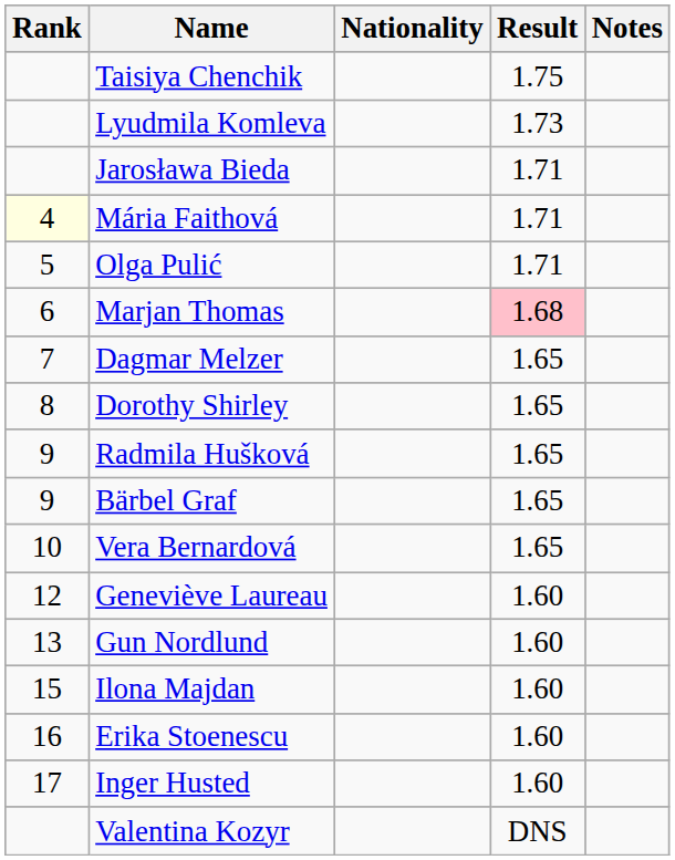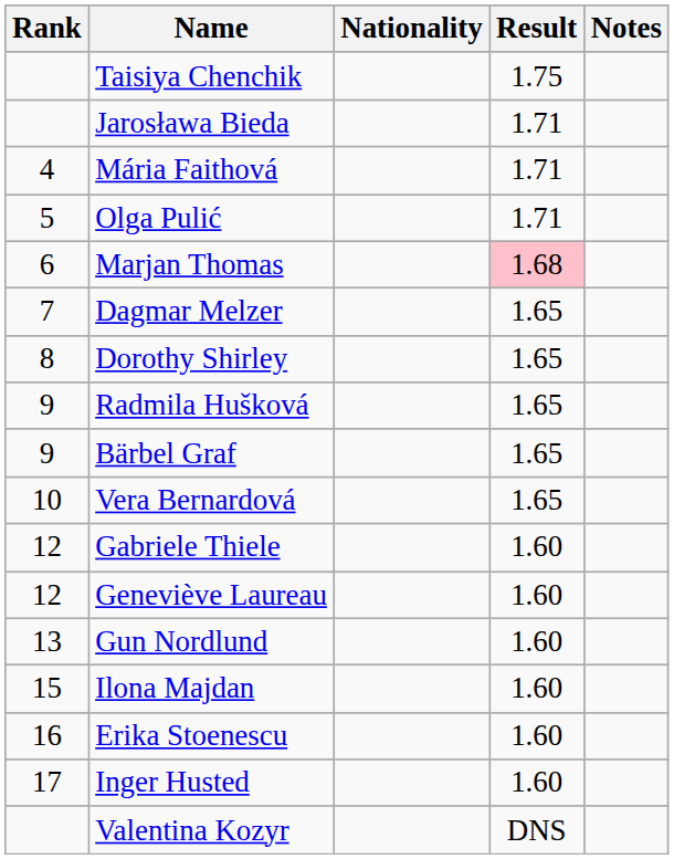- row: Lyudmila Komleva | 1.73
Mária Faithová | Rank: lightyellow background -> no background
+ row: 12 | Gabriele Thiele | 1.60
